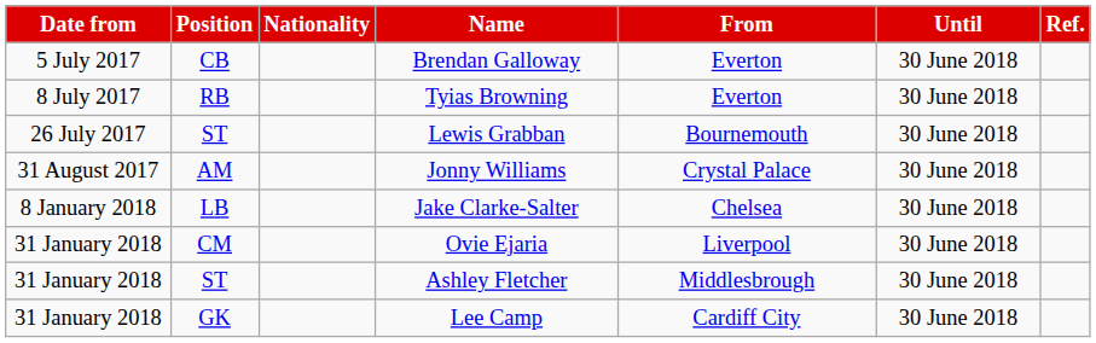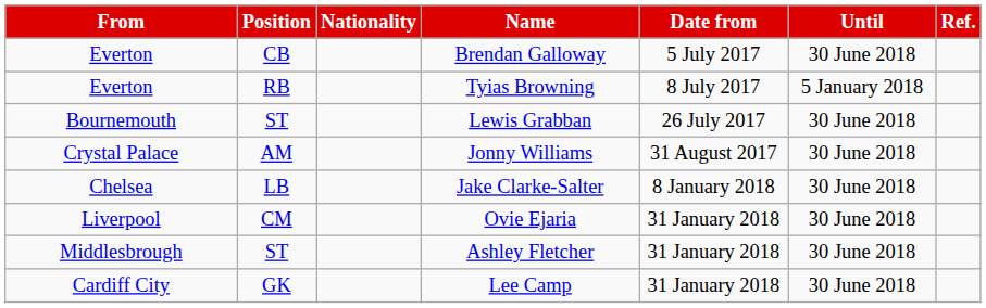columns swapped: Date from <-> From
Tyias Browning | Until: 30 June 2018 -> 5 January 2018
